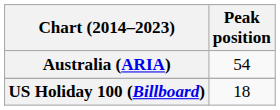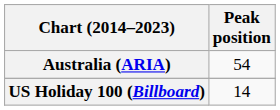US Holiday 100 (Billboard) | Peak position: 18 -> 14
